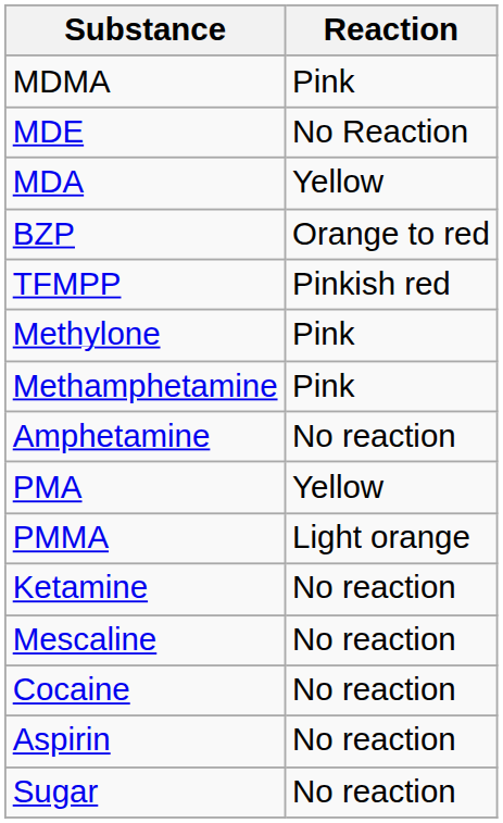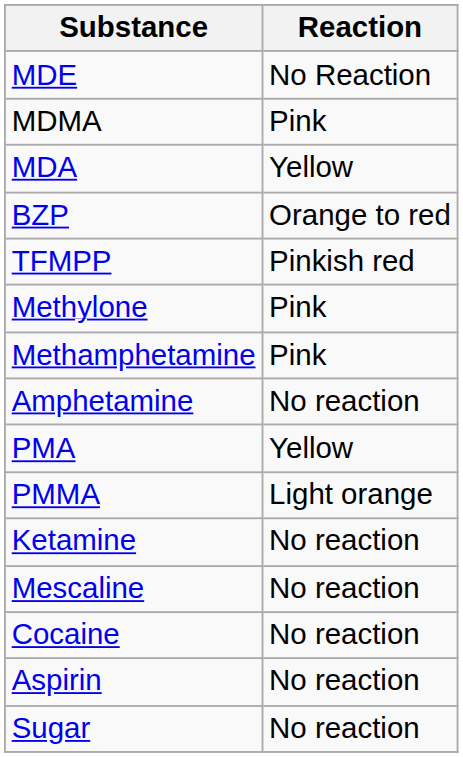rows swapped: MDMA <-> MDE
